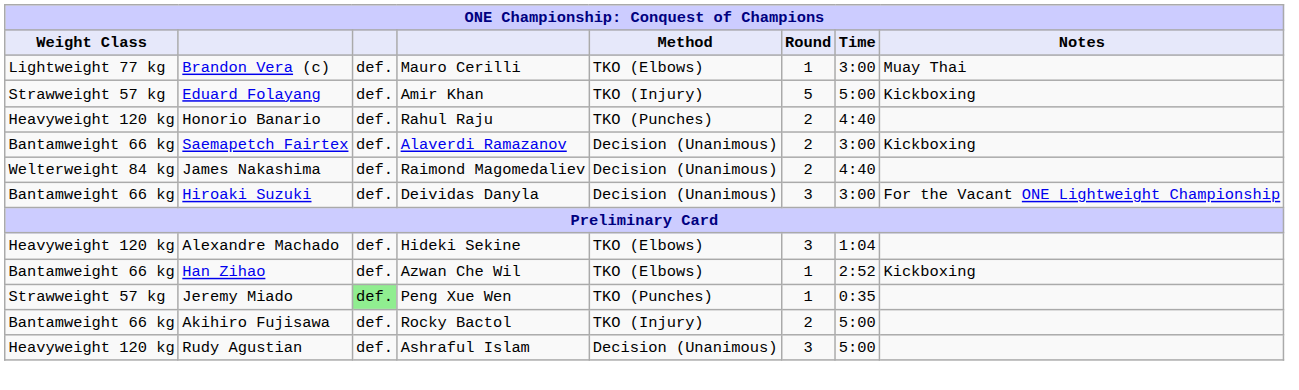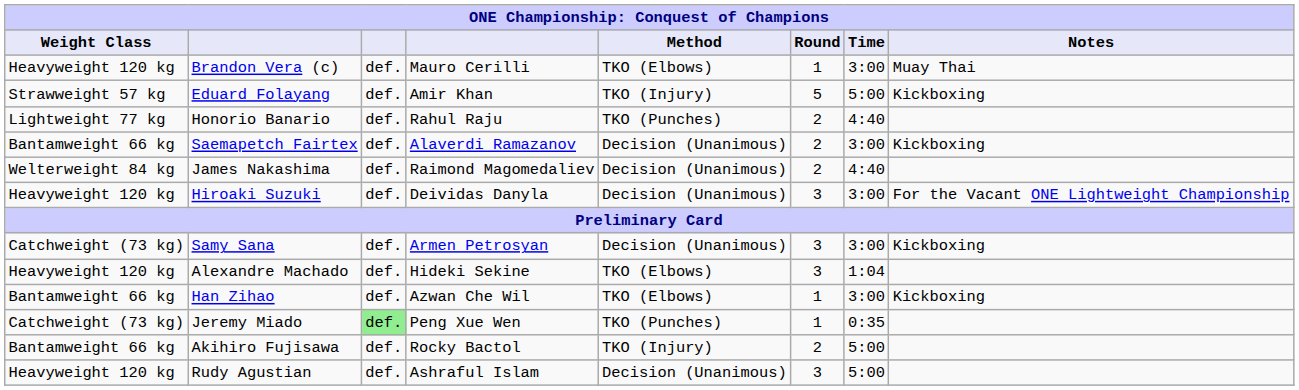Brandon Vera (c) | Weight Class: Lightweight 77 kg -> Heavyweight 120 kg
Honorio Banario | Weight Class: Heavyweight 120 kg -> Lightweight 77 kg
Hiroaki Suzuki | Weight Class: Bantamweight 66 kg -> Heavyweight 120 kg
+ row: Catchweight (73 kg) | Samy Sana | def. | Armen Petrosyan | Decision (Unanimous) | 3 | 3:00 | Kickboxing
Han Zihao | Time: 2:52 -> 3:00
Jeremy Miado | Weight Class: Strawweight 57 kg -> Catchweight (73 kg)
